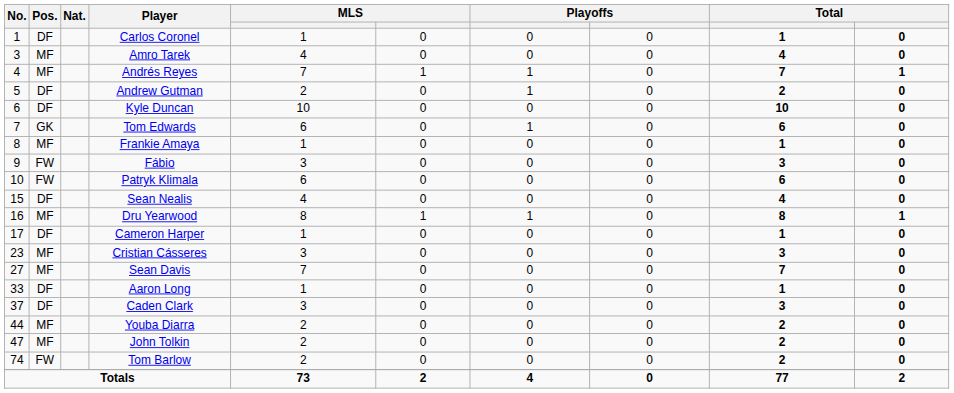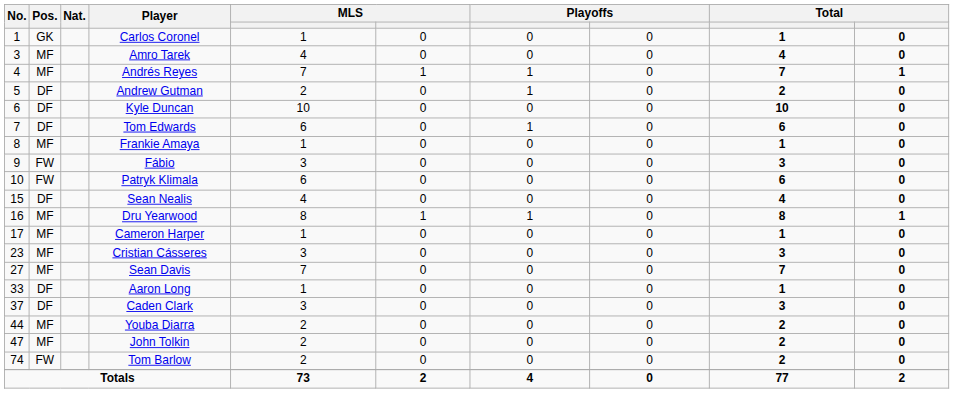Carlos Coronel | Pos.: DF -> GK
Tom Edwards | Pos.: GK -> DF
Cameron Harper | Pos.: DF -> MF
